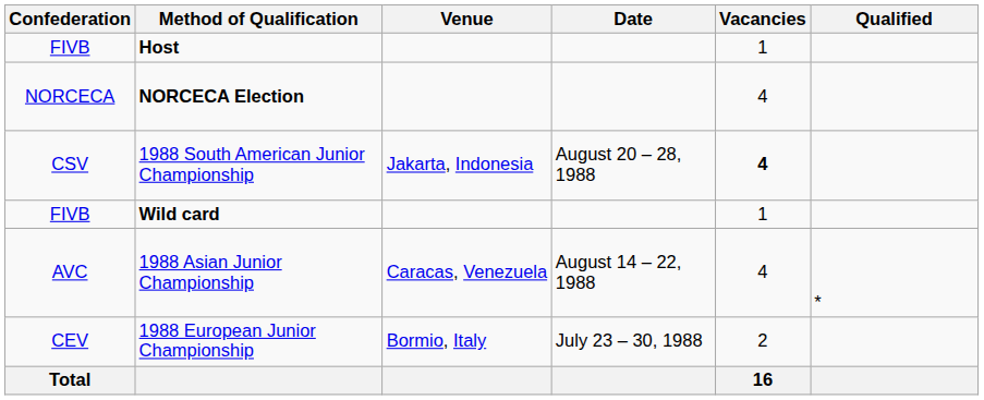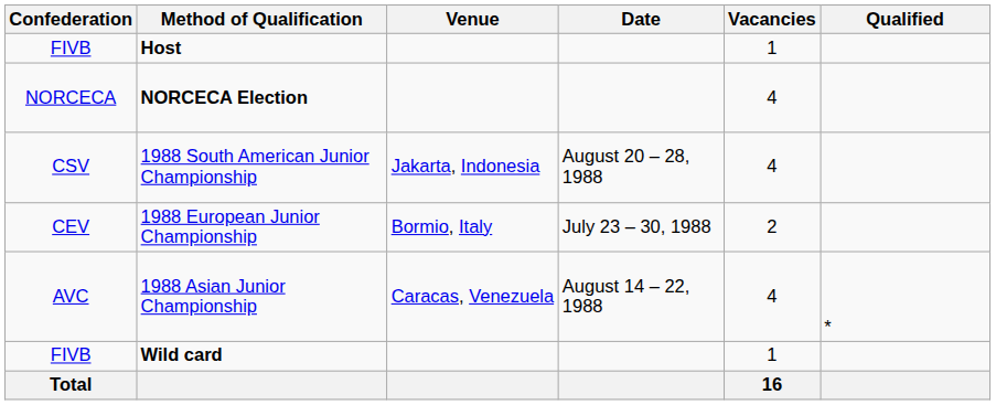1988 South American Junior Championship | Vacancies: bold -> normal
rows swapped: 1988 European Junior Championship <-> Wild card
